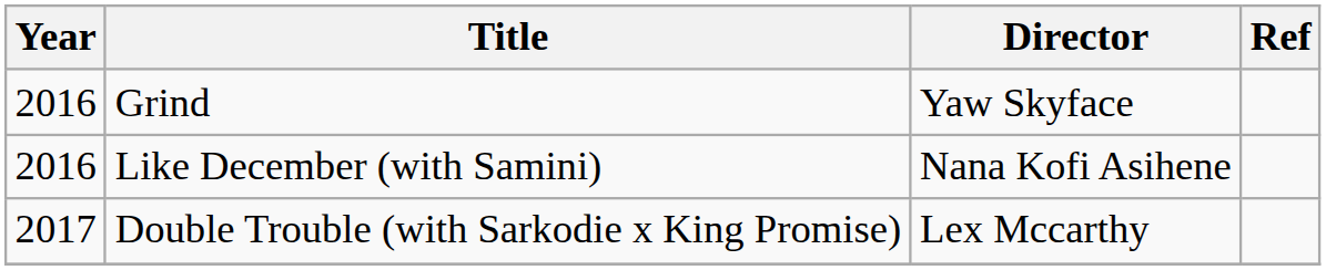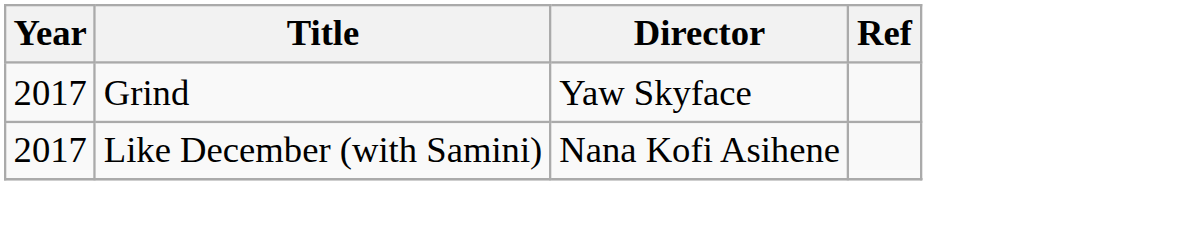Grind | Year: 2016 -> 2017
Like December (with Samini) | Year: 2016 -> 2017
- row: 2017 | Double Trouble (with Sarkodie x King Promise) | Lex Mccarthy
